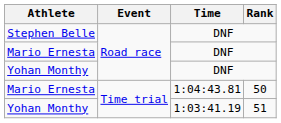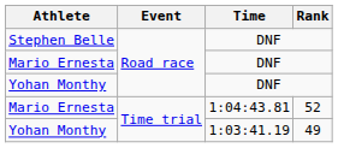Mario Ernesta / 1:04:43.81 | Rank: 50 -> 52
Yohan Monthy / 1:03:41.19 | Rank: 51 -> 49
